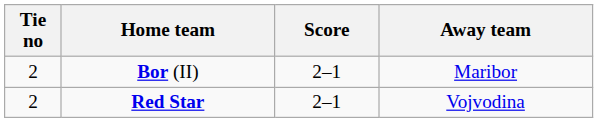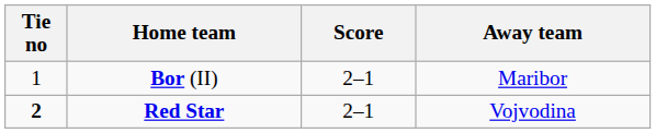Bor (II) | Tie no: 2 -> 1
Red Star | Tie no: normal -> bold
